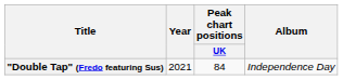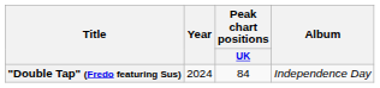"Double Tap" (Fredo featuring Sus) | Year: 2021 -> 2024
